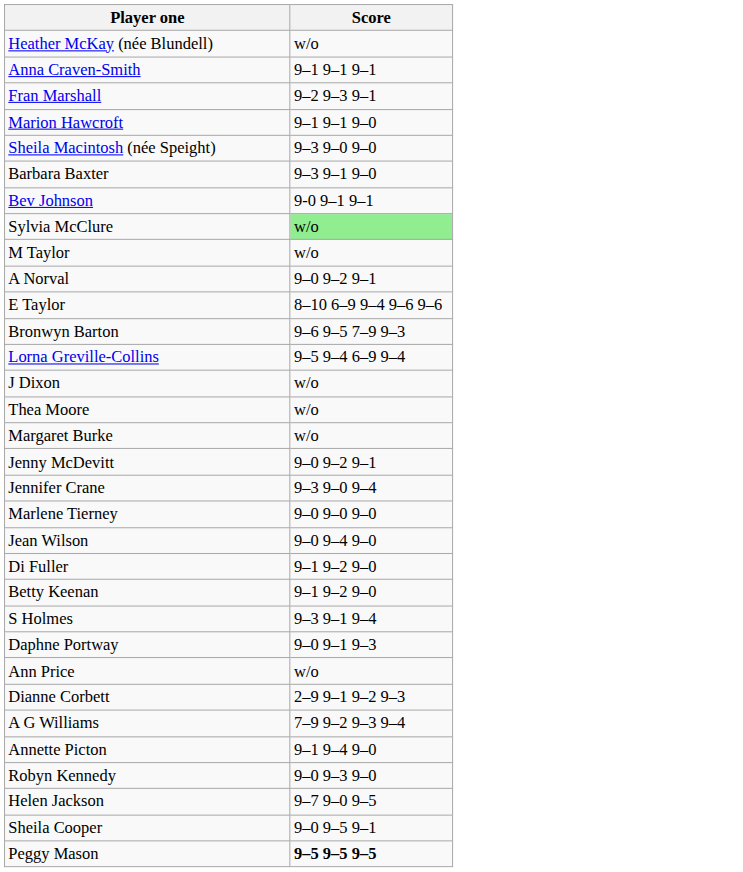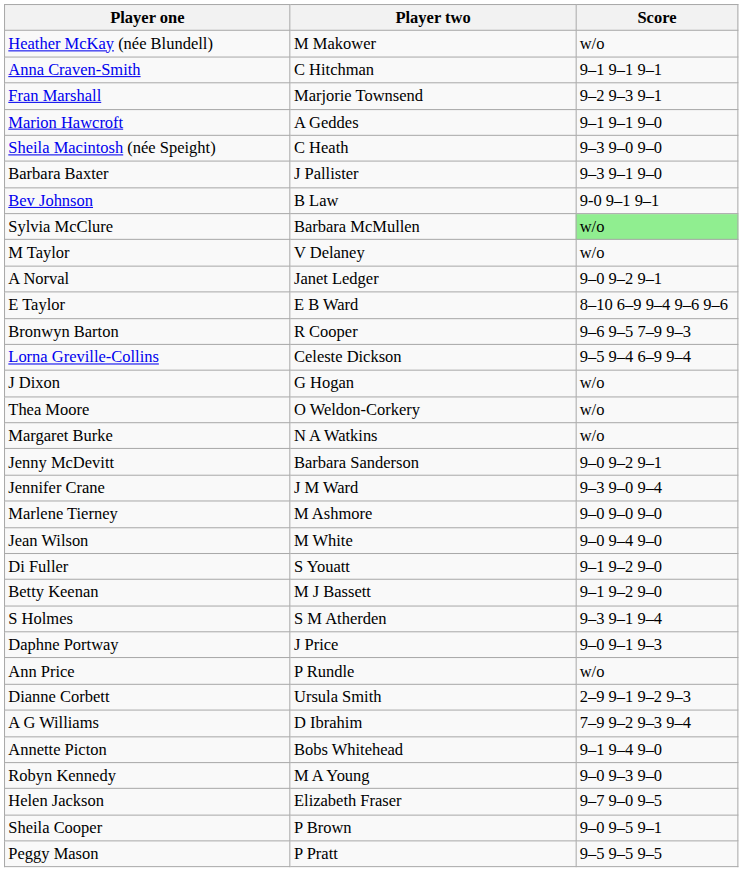+ column: Player two | M Makower | C Hitchman | Marjorie Townsend | A Geddes | C Heath | J Pallister | B Law | Barbara McMullen | V Delaney | Janet Ledger | E B Ward | R Cooper | Celeste Dickson | G Hogan | O Weldon-Corkery | N A Watkins | Barbara Sanderson | J M Ward | M Ashmore | M White | S Youatt | M J Bassett | S M Atherden | J Price | P Rundle | Ursula Smith | D Ibrahim | Bobs Whitehead | M A Young | Elizabeth Fraser | P Brown | P Pratt
Peggy Mason | Score: bold -> normal
